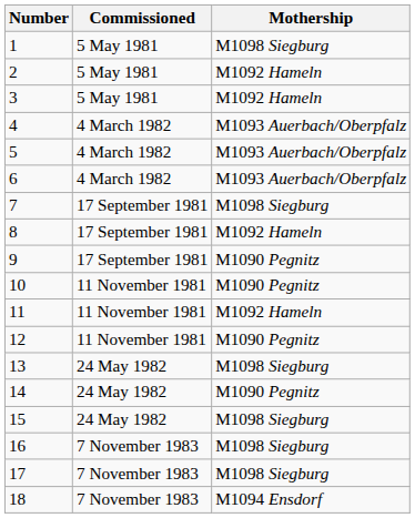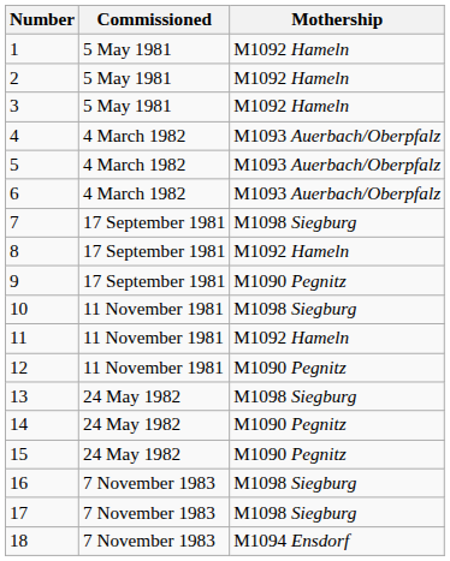1 | Mothership: M1098 Siegburg -> M1092 Hameln
10 | Mothership: M1090 Pegnitz -> M1098 Siegburg
15 | Mothership: M1098 Siegburg -> M1090 Pegnitz
